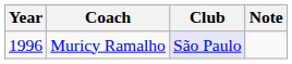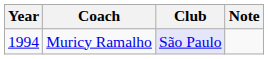Muricy Ramalho | Year: 1996 -> 1994
